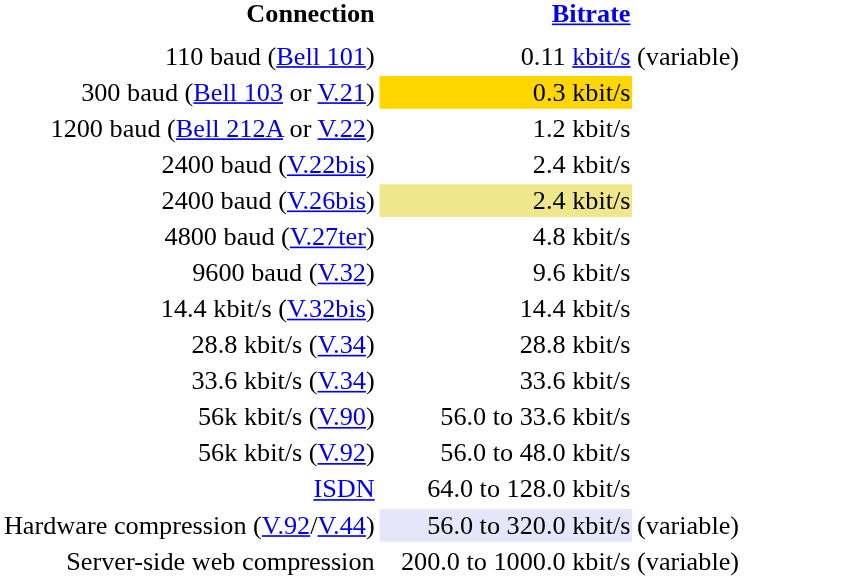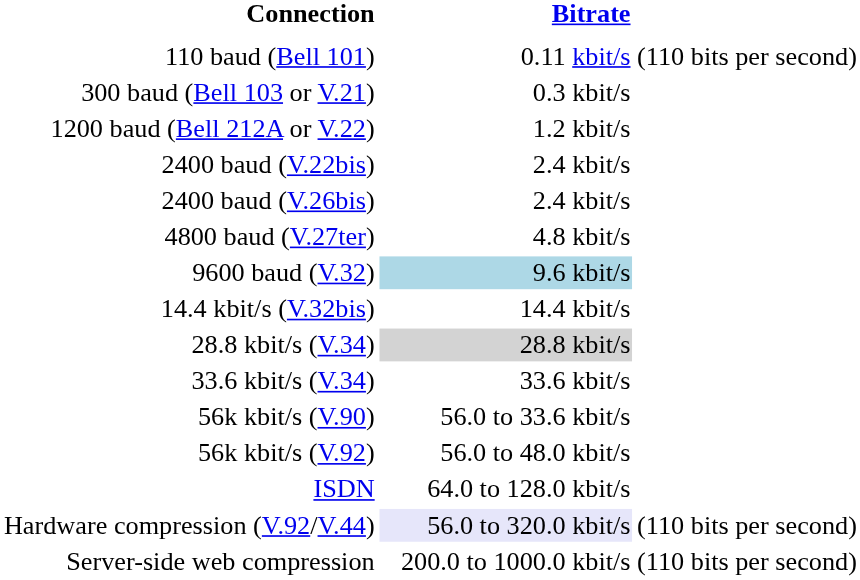110 baud (Bell 101) | column 3: (variable) -> (110 bits per second)
300 baud (Bell 103 or V.21) | Bitrate: gold background -> no background
2400 baud (V.26bis) | Bitrate: khaki background -> no background
9600 baud (V.32) | Bitrate: no background -> lightblue background
28.8 kbit/s (V.34) | Bitrate: no background -> lightgrey background
Hardware compression (V.92/V.44) | column 3: (variable) -> (110 bits per second)
Server-side web compression | column 3: (variable) -> (110 bits per second)
